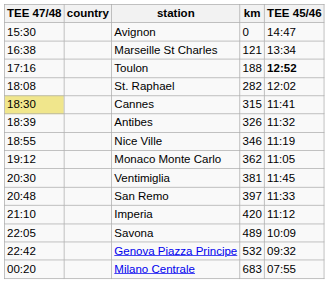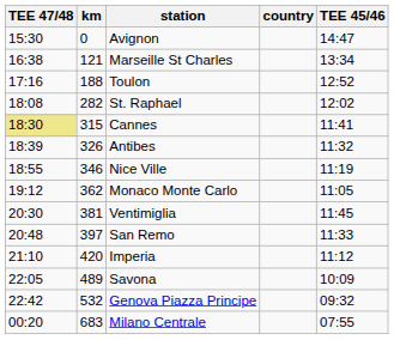columns swapped: country <-> km
Toulon | TEE 45/46: bold -> normal
